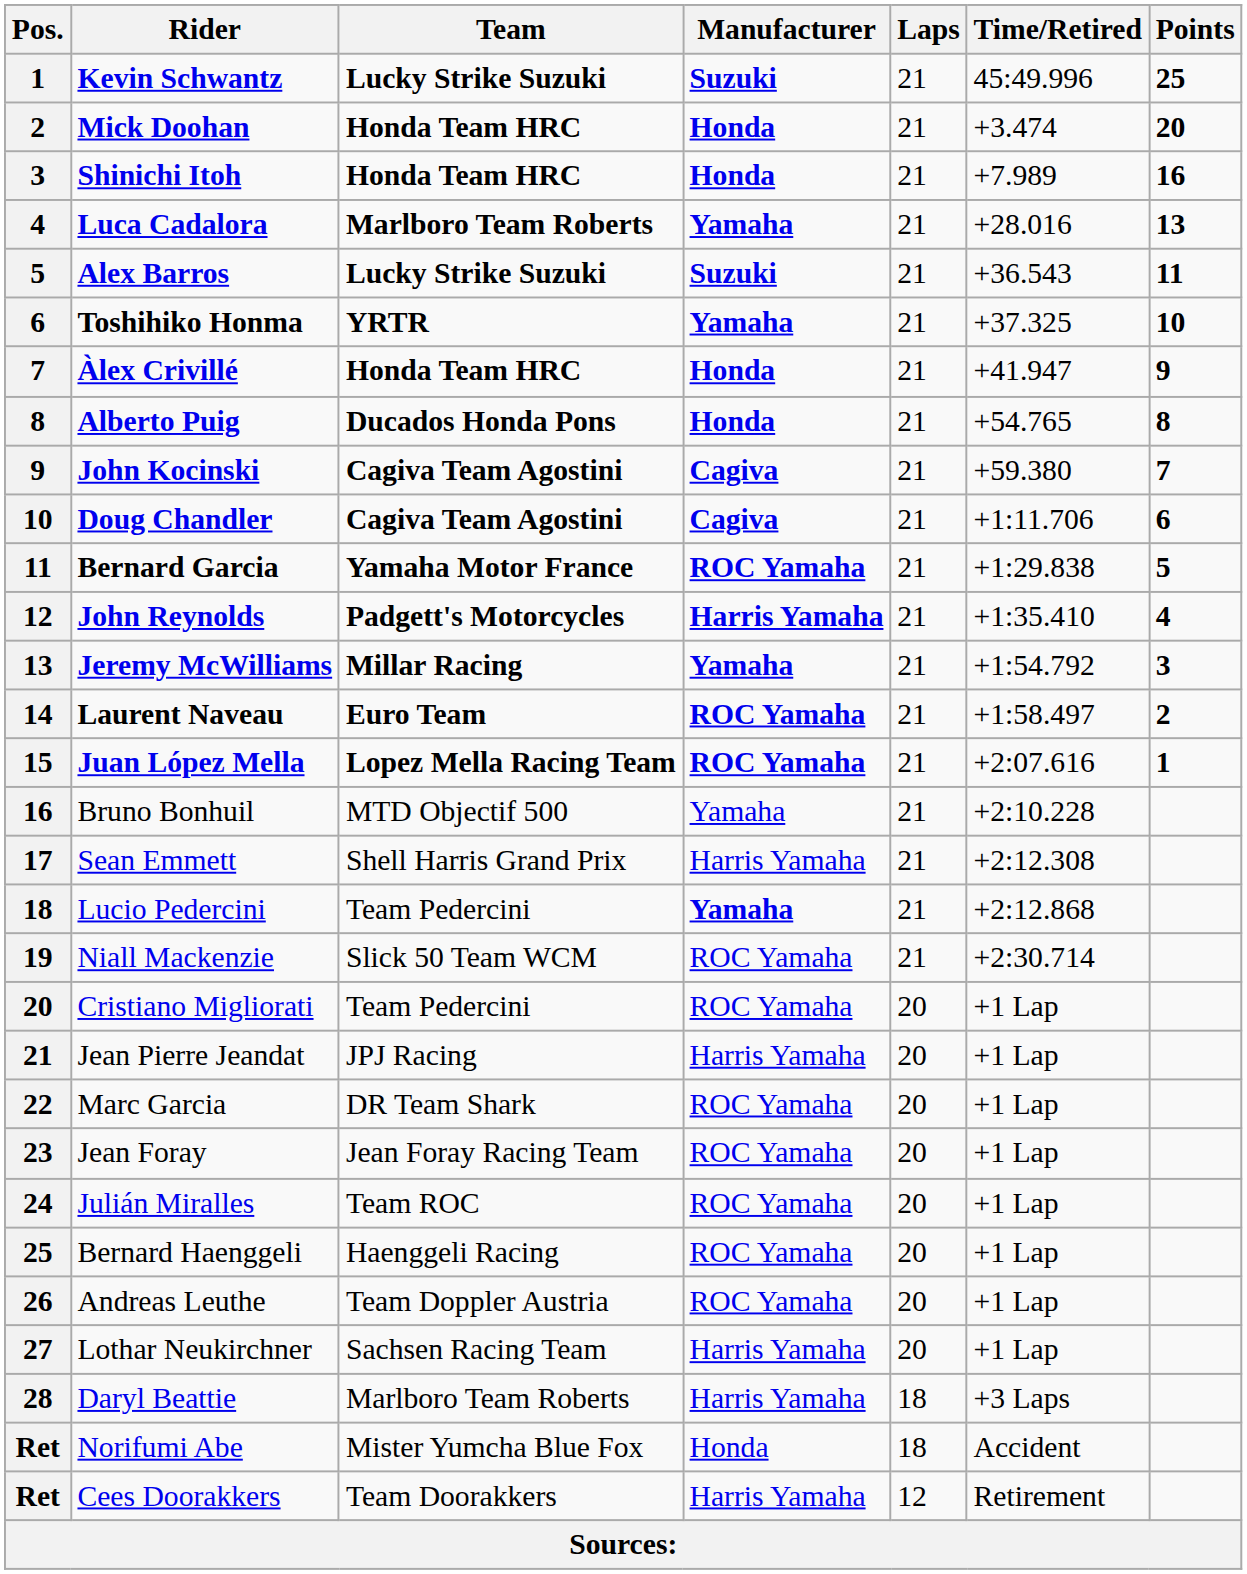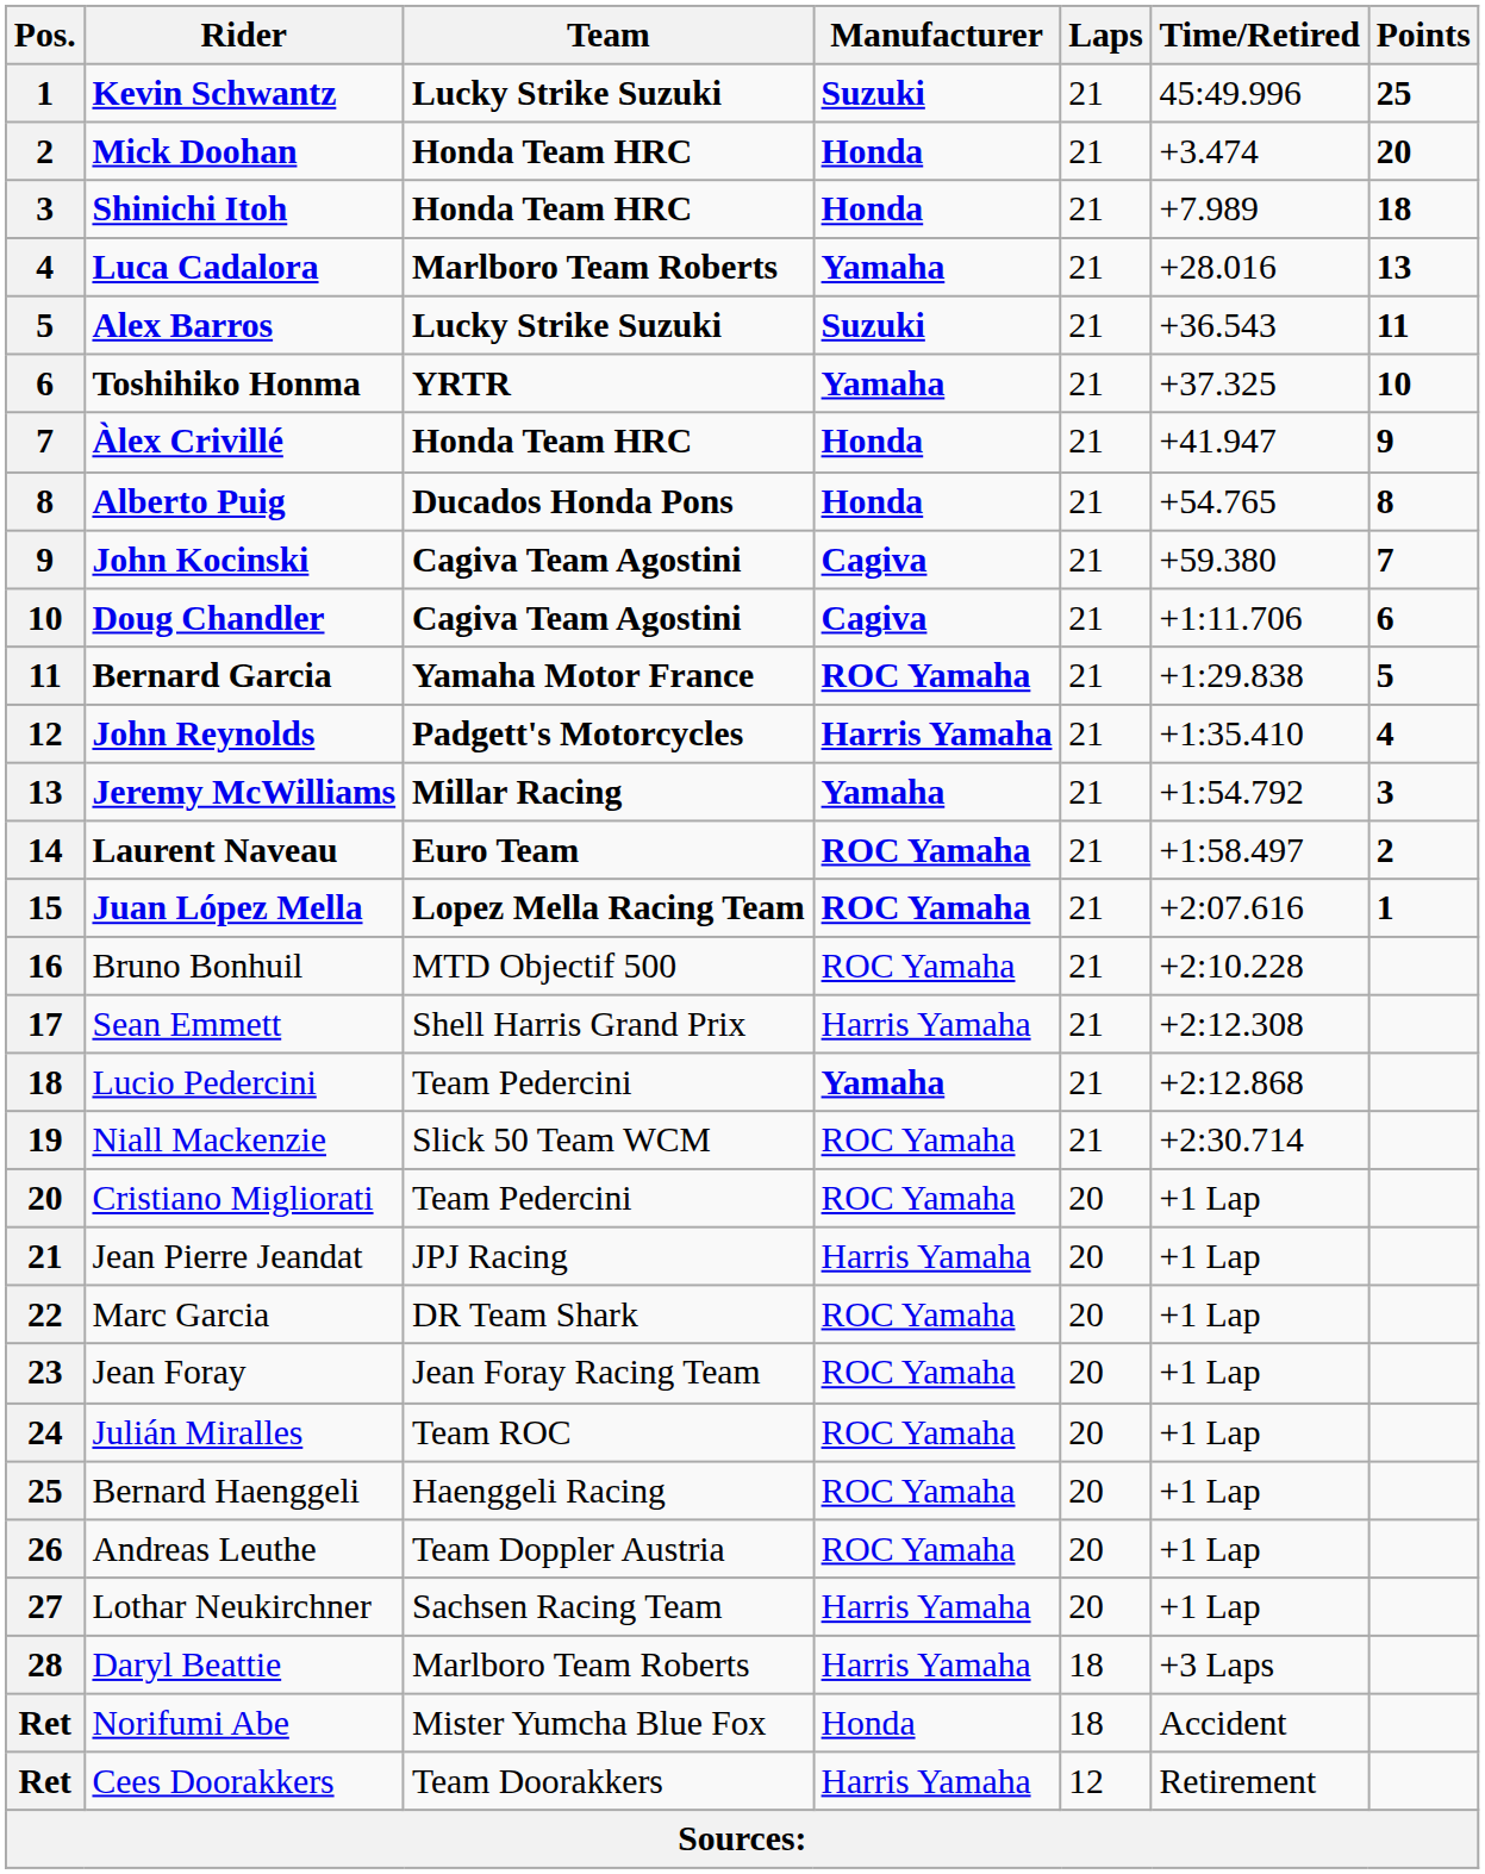Shinichi Itoh | Points: 16 -> 18
Bruno Bonhuil | Manufacturer: Yamaha -> ROC Yamaha
